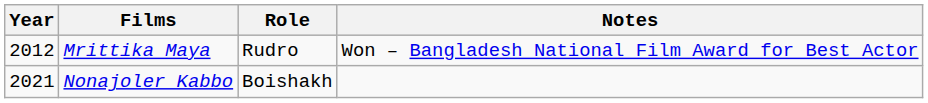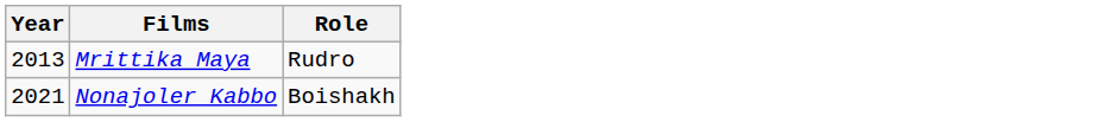- column: Notes | Won – Bangladesh National Film Award for Best Actor
Mrittika Maya | Year: 2012 -> 2013
